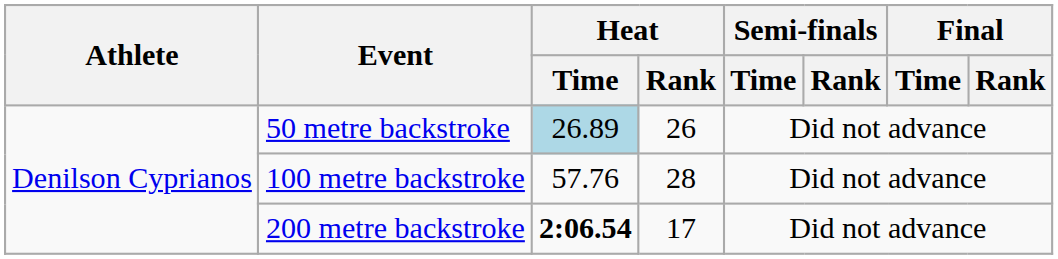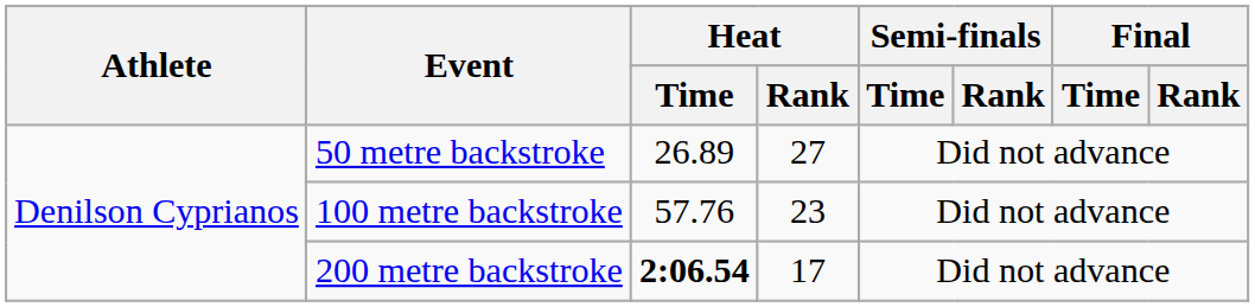50 metre backstroke | Heat / Time: lightblue background -> no background
50 metre backstroke | Heat / Rank: 26 -> 27
100 metre backstroke | Heat / Rank: 28 -> 23
